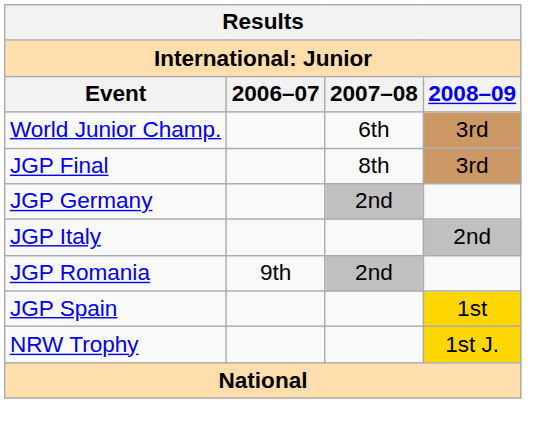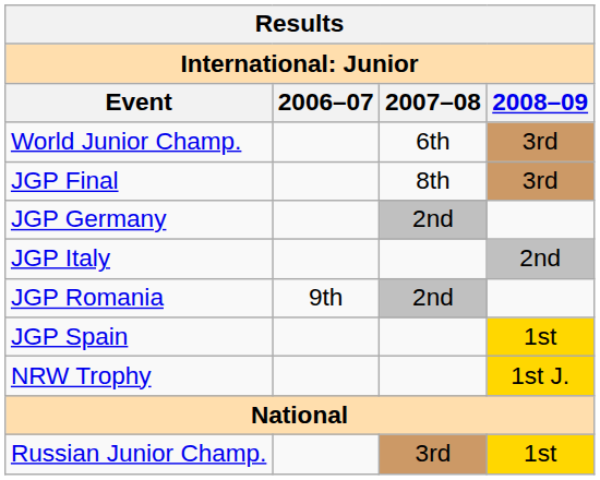+ row: Russian Junior Champ. | 3rd | 1st
